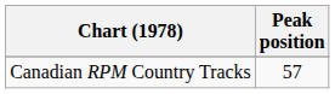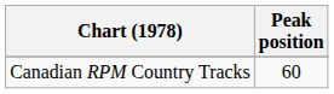Canadian RPM Country Tracks | Peak position: 57 -> 60
